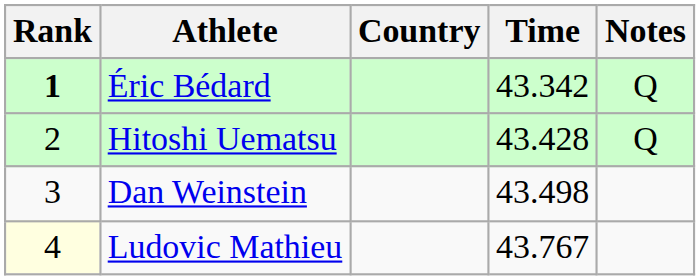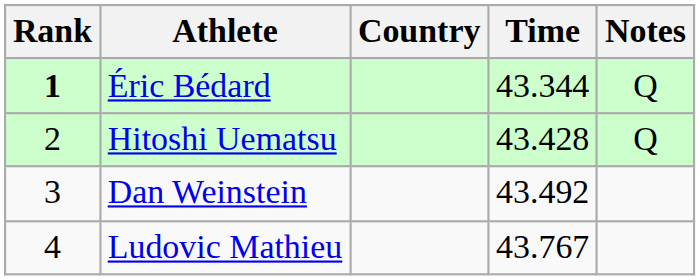Éric Bédard | Time: 43.342 -> 43.344
Dan Weinstein | Time: 43.498 -> 43.492
Ludovic Mathieu | Rank: lightyellow background -> no background
